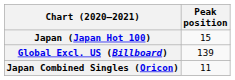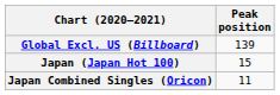rows swapped: Global Excl. US (Billboard) <-> Japan (Japan Hot 100)
